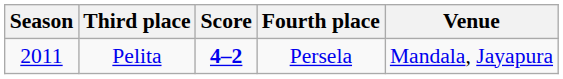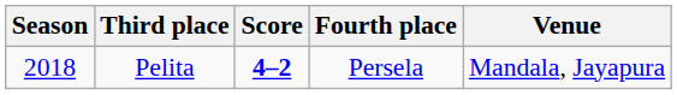Pelita | Season: 2011 -> 2018
